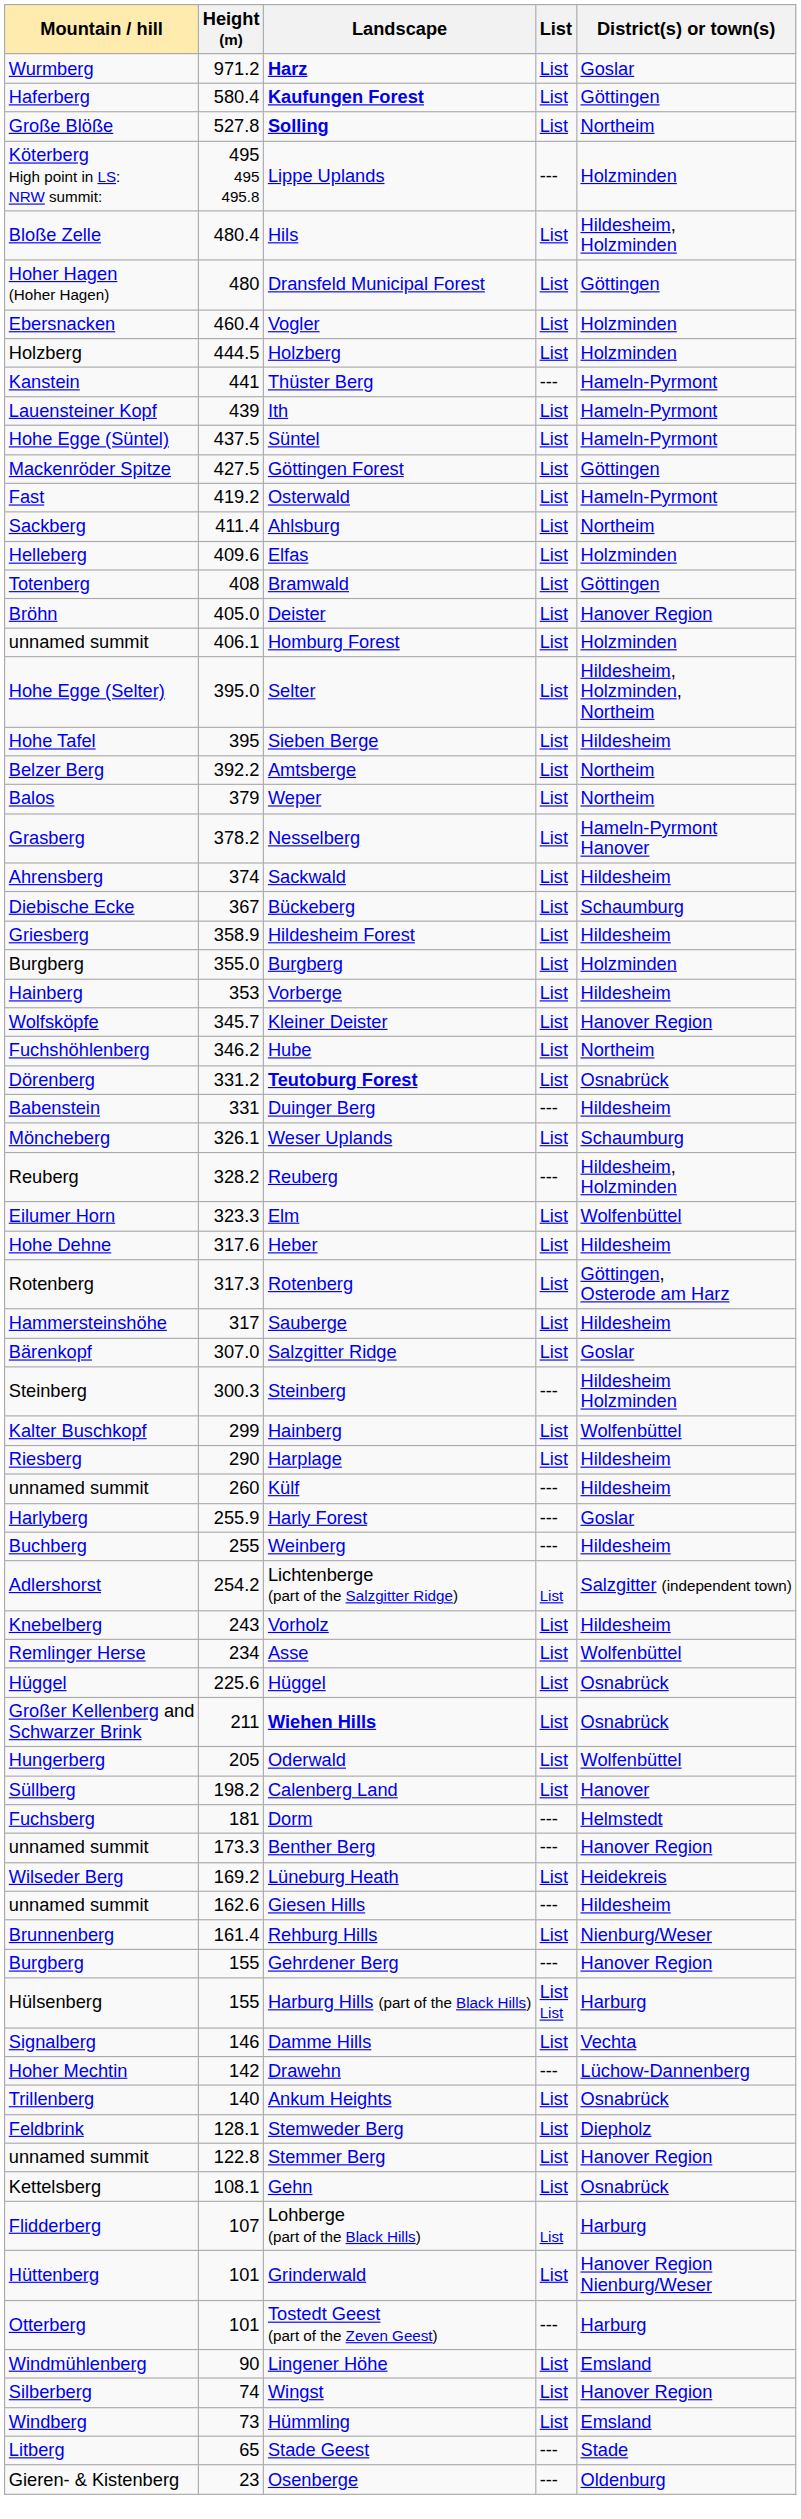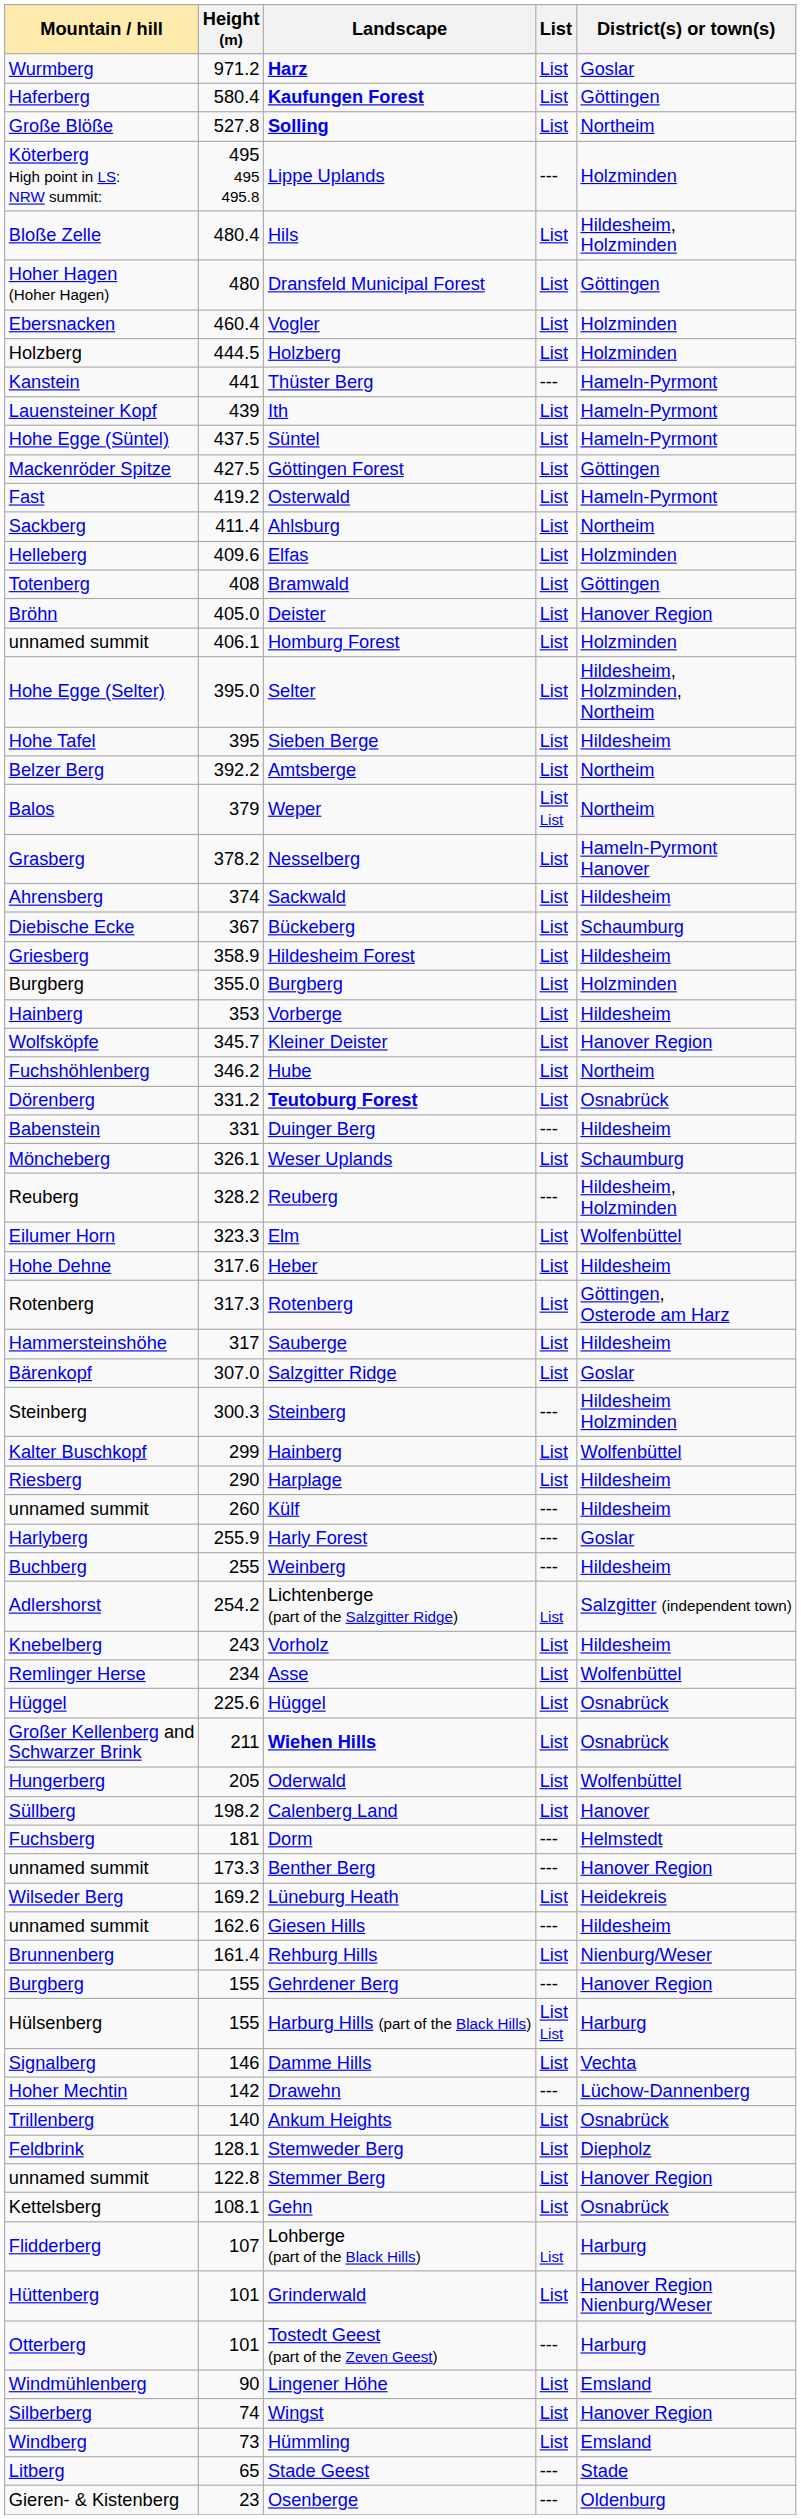Weper | List: List -> List List
